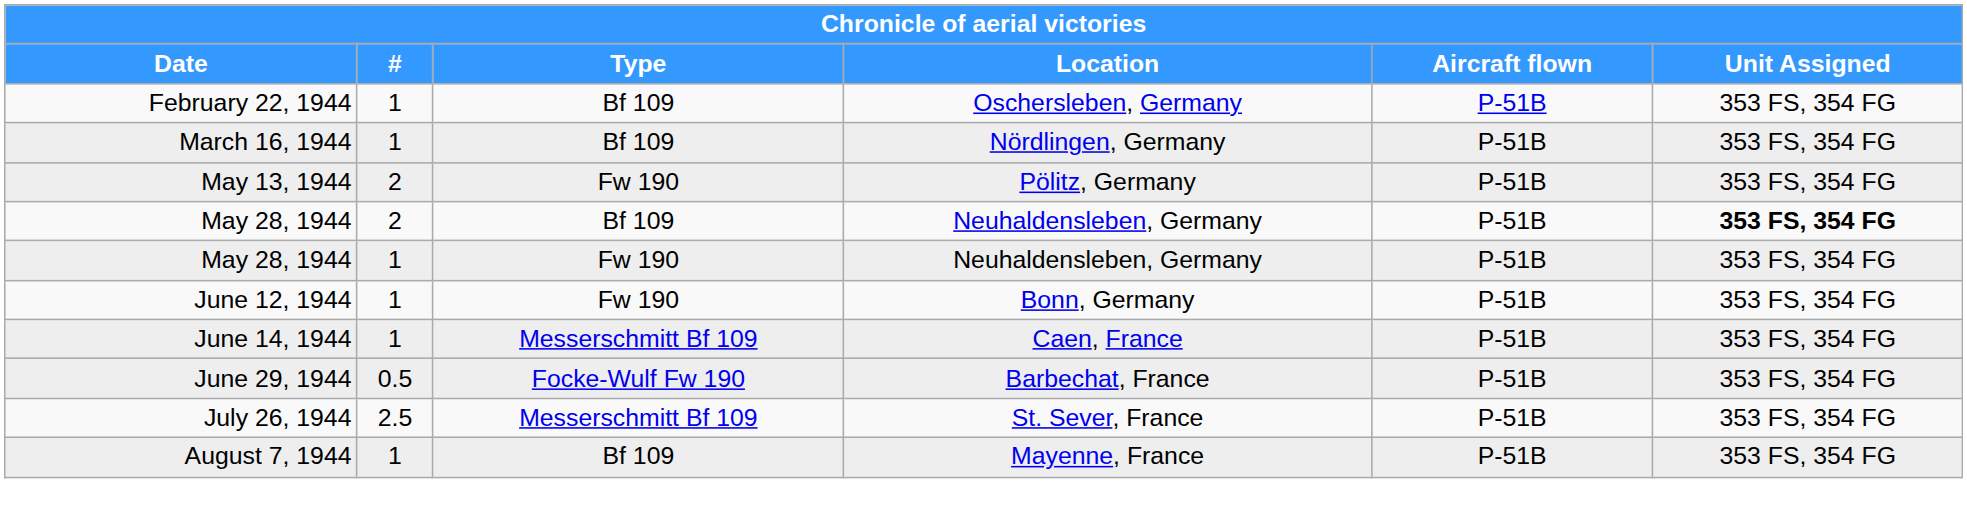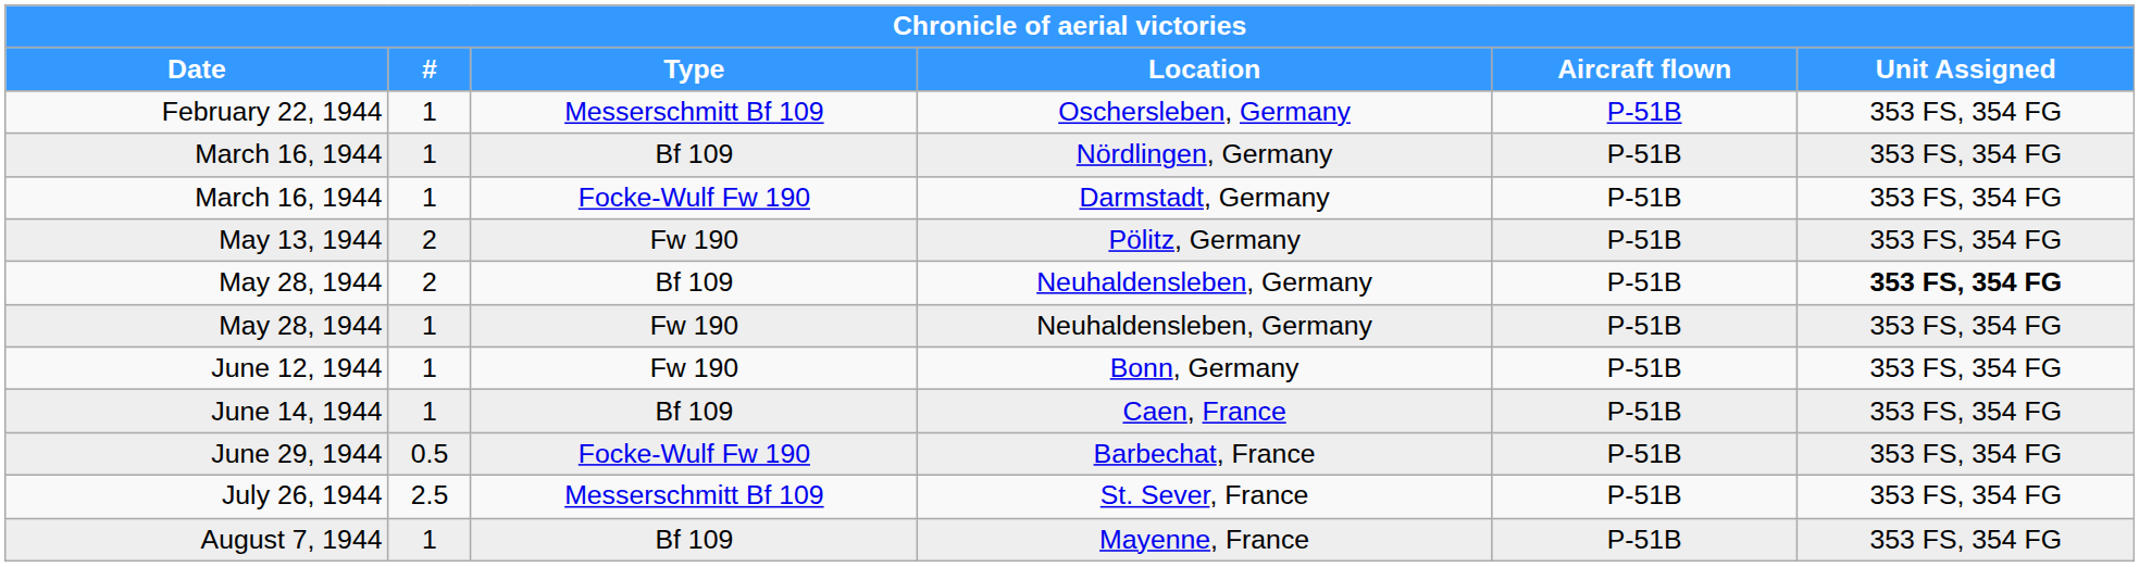Oschersleben, Germany | Type: Bf 109 -> Messerschmitt Bf 109
+ row: March 16, 1944 | 1 | Focke-Wulf Fw 190 | Darmstadt, Germany | P-51B | 353 FS, 354 FG
Caen, France | Type: Messerschmitt Bf 109 -> Bf 109
